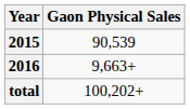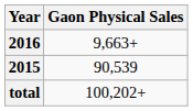rows swapped: 2015 <-> 2016
